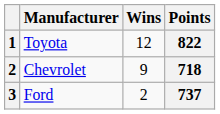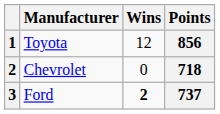Toyota | Points: 822 -> 856
Chevrolet | Wins: 9 -> 0
Ford | Wins: normal -> bold
